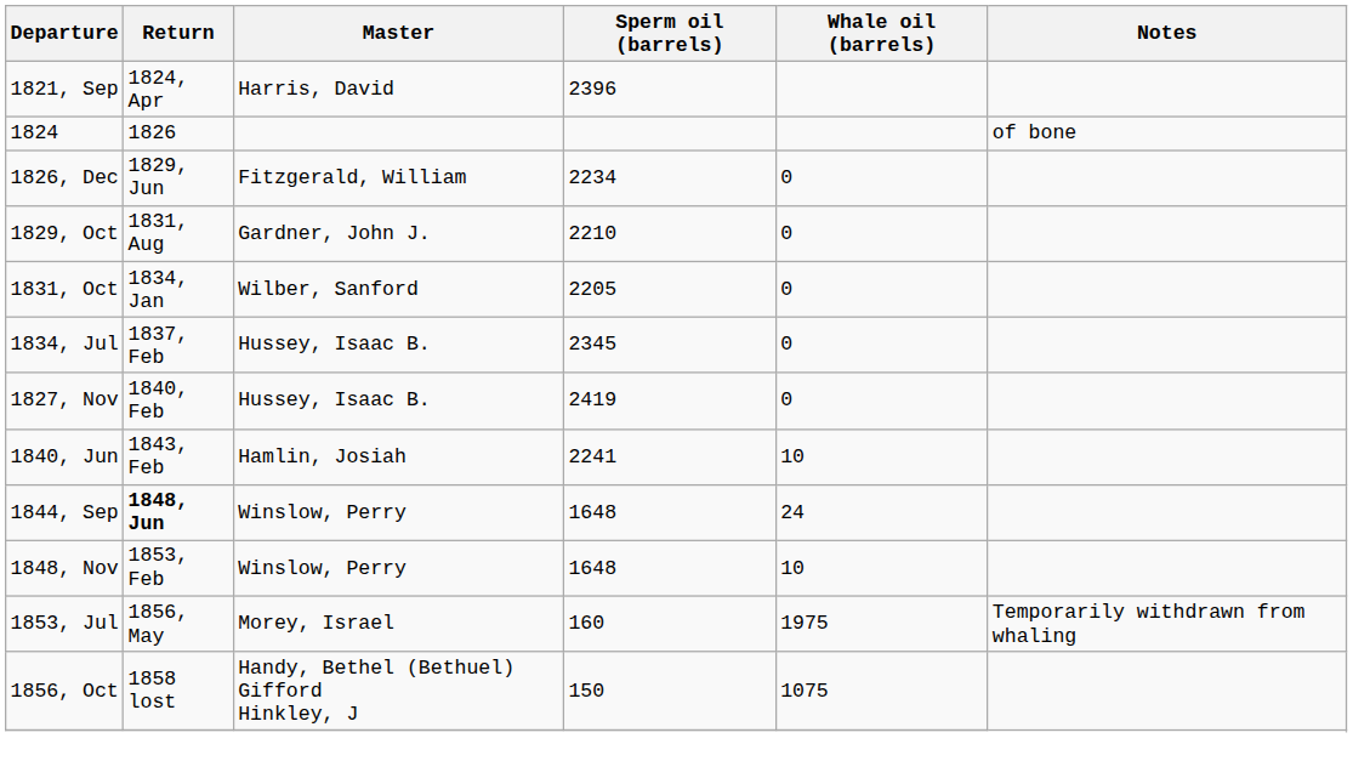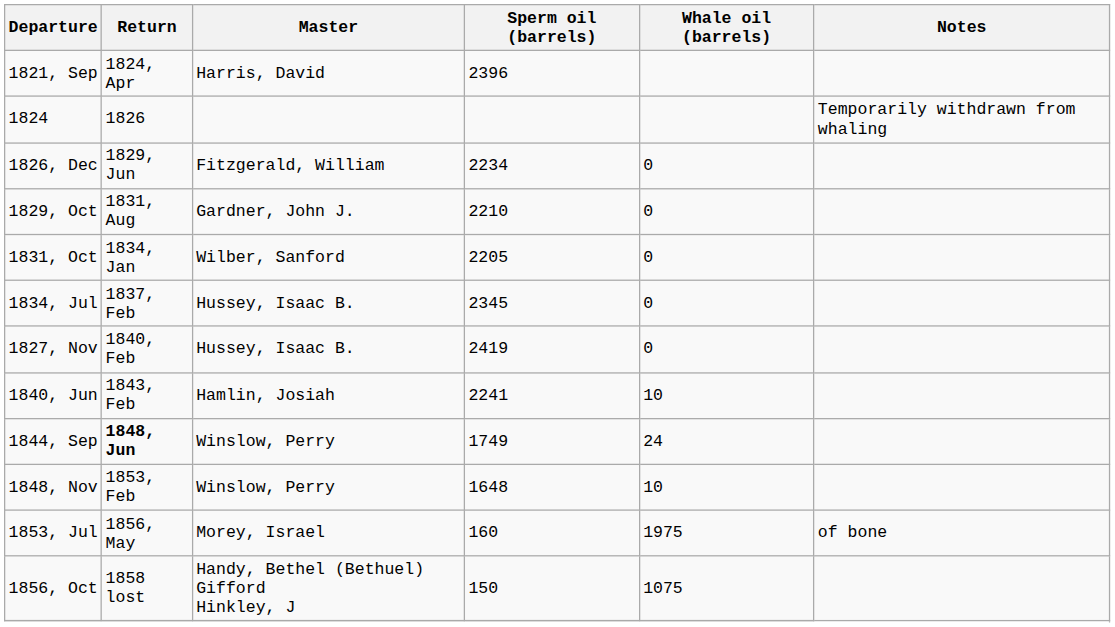1824 | Notes: of bone -> Temporarily withdrawn from whaling
1844, Sep | Sperm oil (barrels): 1648 -> 1749
1853, Jul | Notes: Temporarily withdrawn from whaling -> of bone
